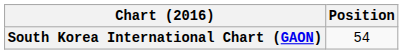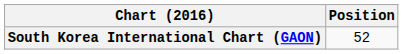South Korea International Chart (GAON) | Position: 54 -> 52
